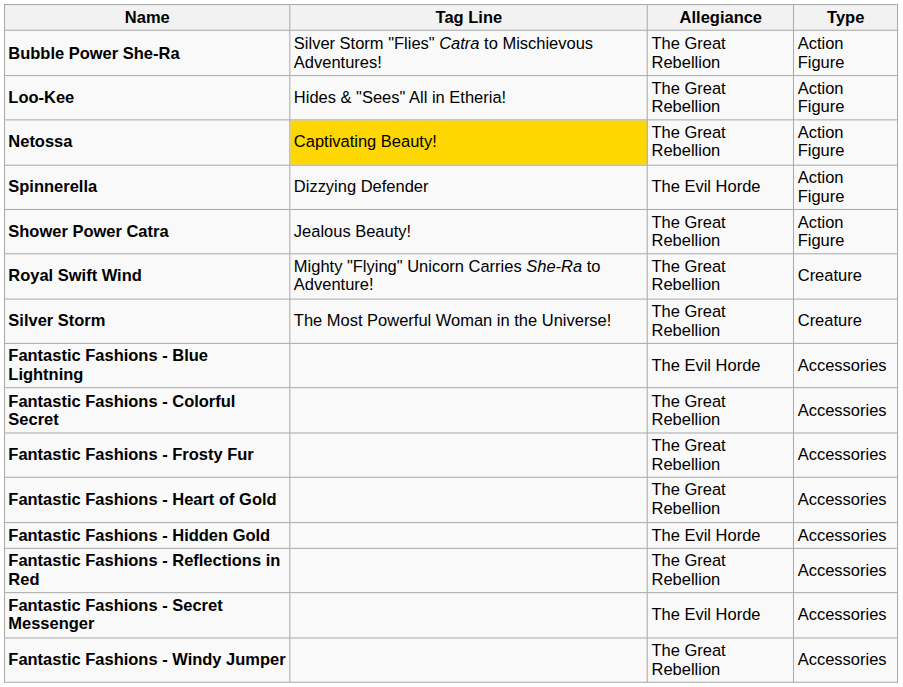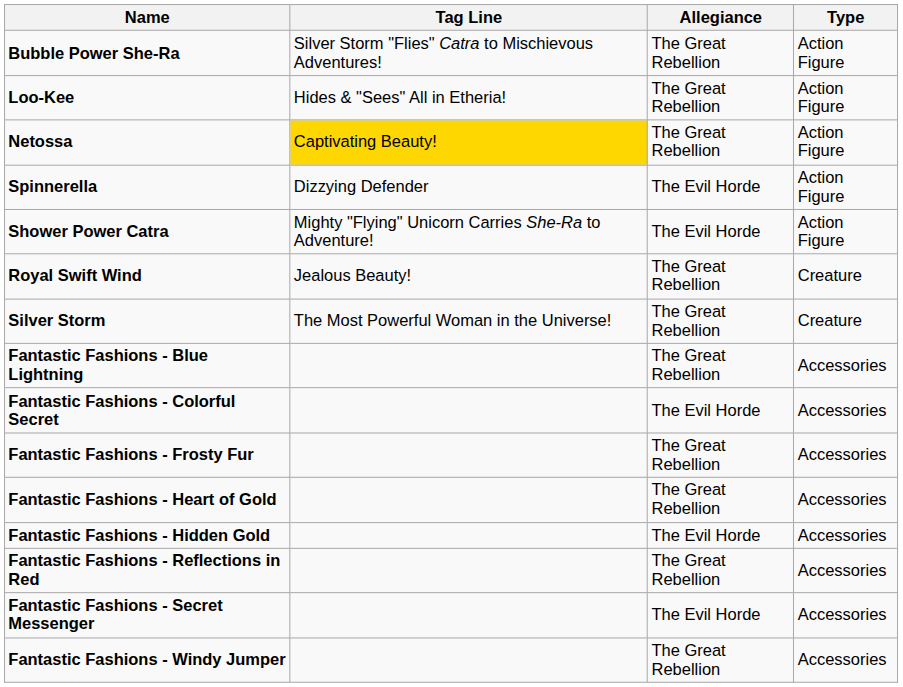Shower Power Catra | Tag Line: Jealous Beauty! -> Mighty "Flying" Unicorn Carries She-Ra to Adventure!
Shower Power Catra | Allegiance: The Great Rebellion -> The Evil Horde
Royal Swift Wind | Tag Line: Mighty "Flying" Unicorn Carries She-Ra to Adventure! -> Jealous Beauty!
Fantastic Fashions - Blue Lightning | Allegiance: The Evil Horde -> The Great Rebellion
Fantastic Fashions - Colorful Secret | Allegiance: The Great Rebellion -> The Evil Horde
